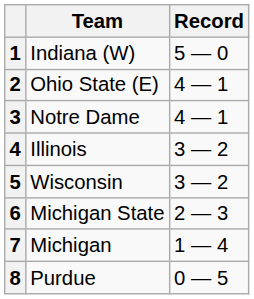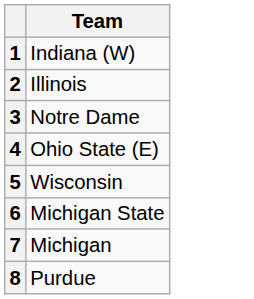- column: Record | 5 — 0 | 4 — 1 | 4 — 1 | 3 — 2 | 3 — 2 | 2 — 3 | 1 — 4 | 0 — 5
2 | Team: Ohio State (E) -> Illinois
4 | Team: Illinois -> Ohio State (E)
